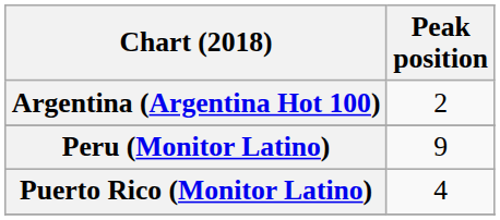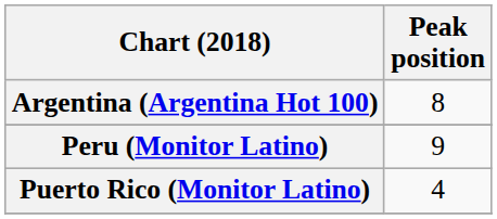Argentina (Argentina Hot 100) | Peak position: 2 -> 8
